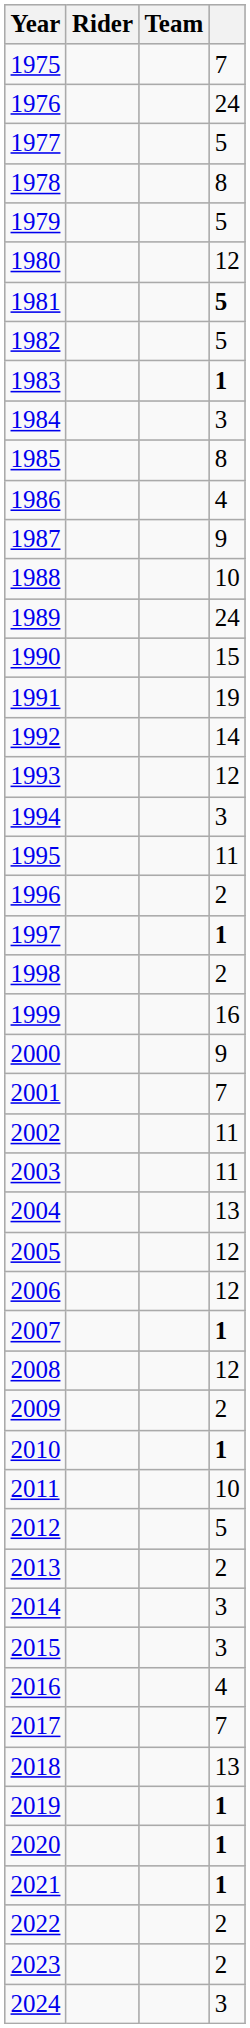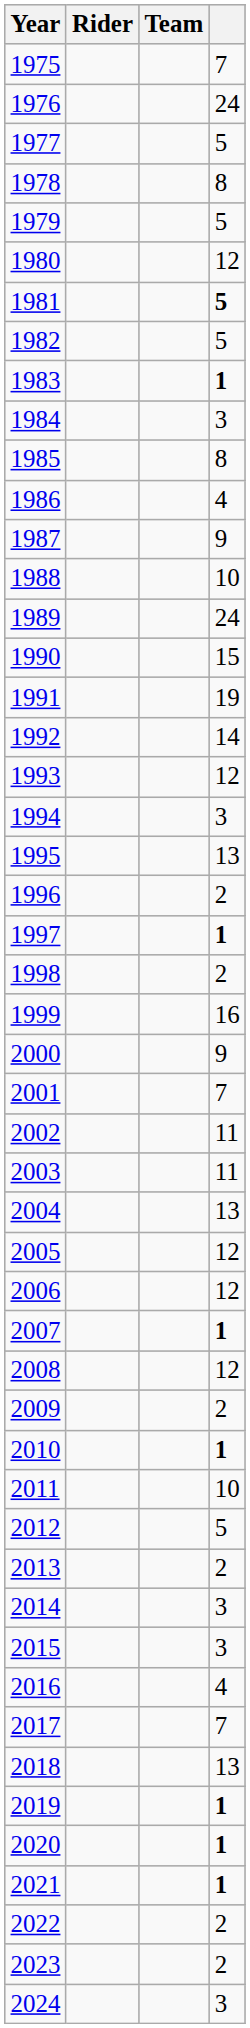1995 | column 4: 11 -> 13
